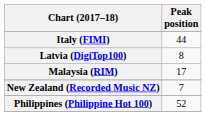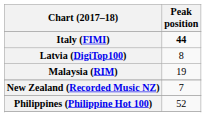Italy (FIMI) | Peak position: normal -> bold
Malaysia (RIM) | Peak position: 17 -> 19
